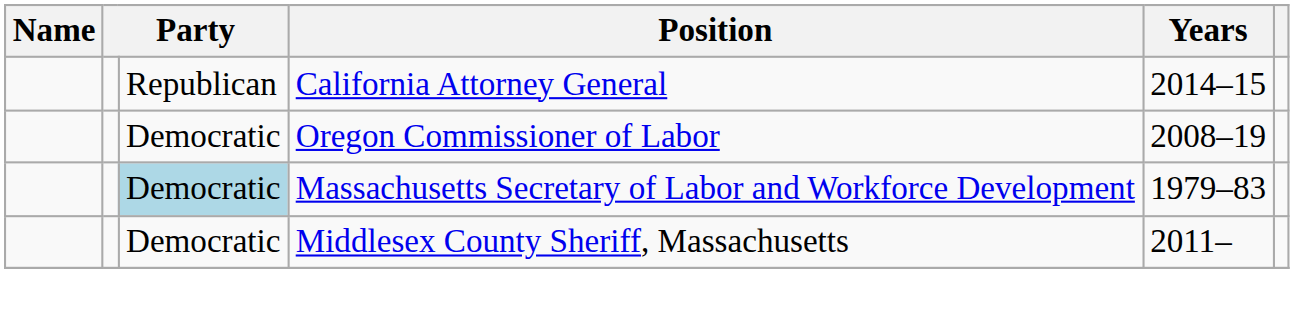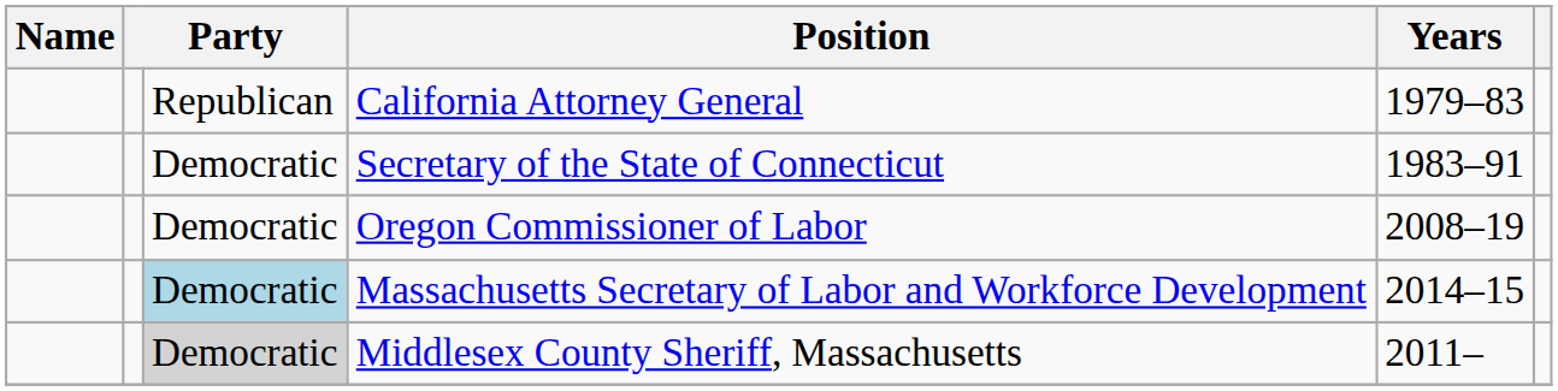California Attorney General | Years: 2014–15 -> 1979–83
+ row: Democratic | Secretary of the State of Connecticut | 1983–91
Massachusetts Secretary of Labor and Workforce Development | Years: 1979–83 -> 2014–15
Middlesex County Sheriff, Massachusetts | column 3: no background -> lightgrey background
